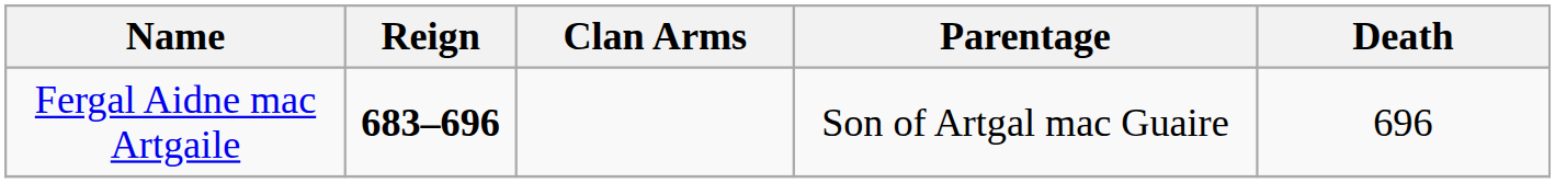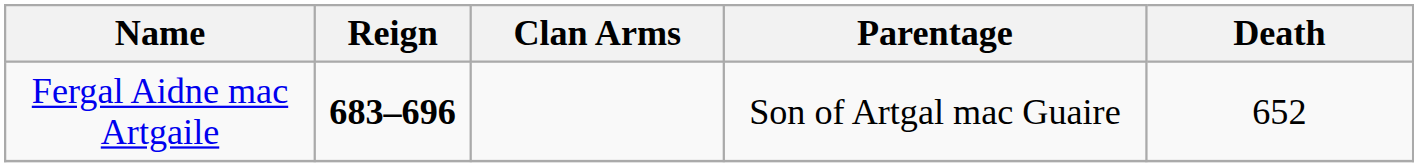Fergal Aidne mac Artgaile | Death: 696 -> 652
